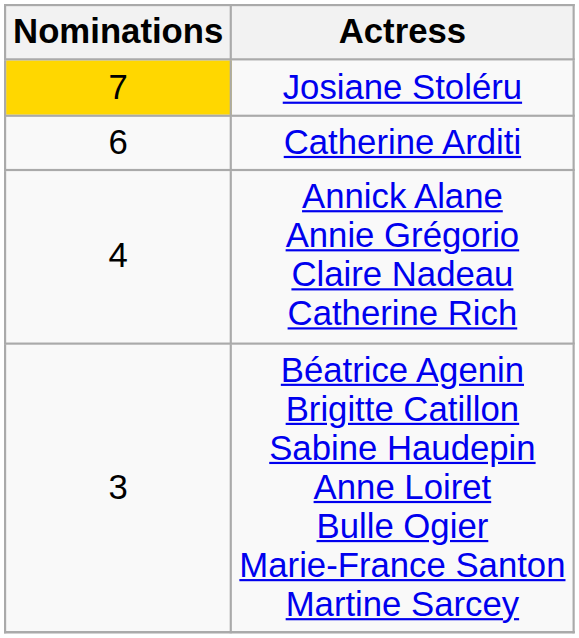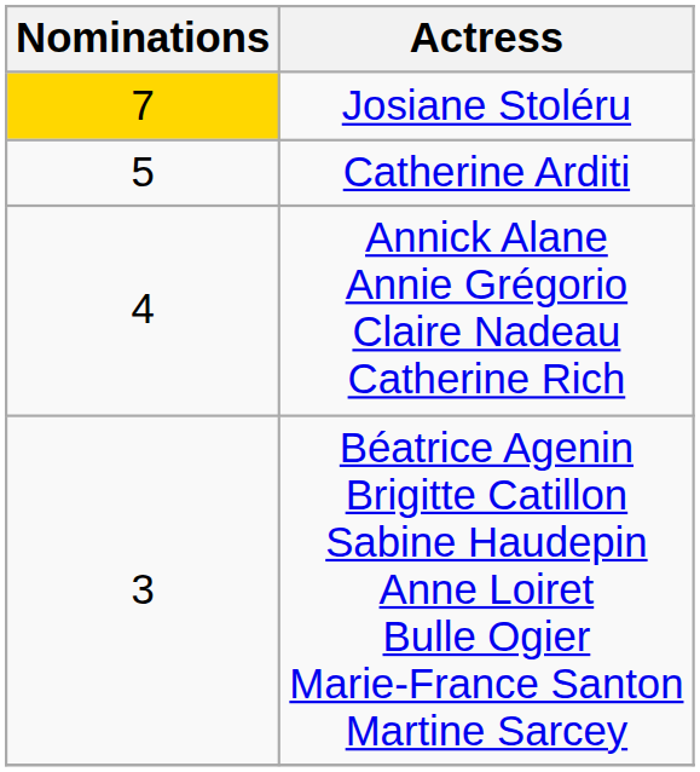Catherine Arditi | Nominations: 6 -> 5
